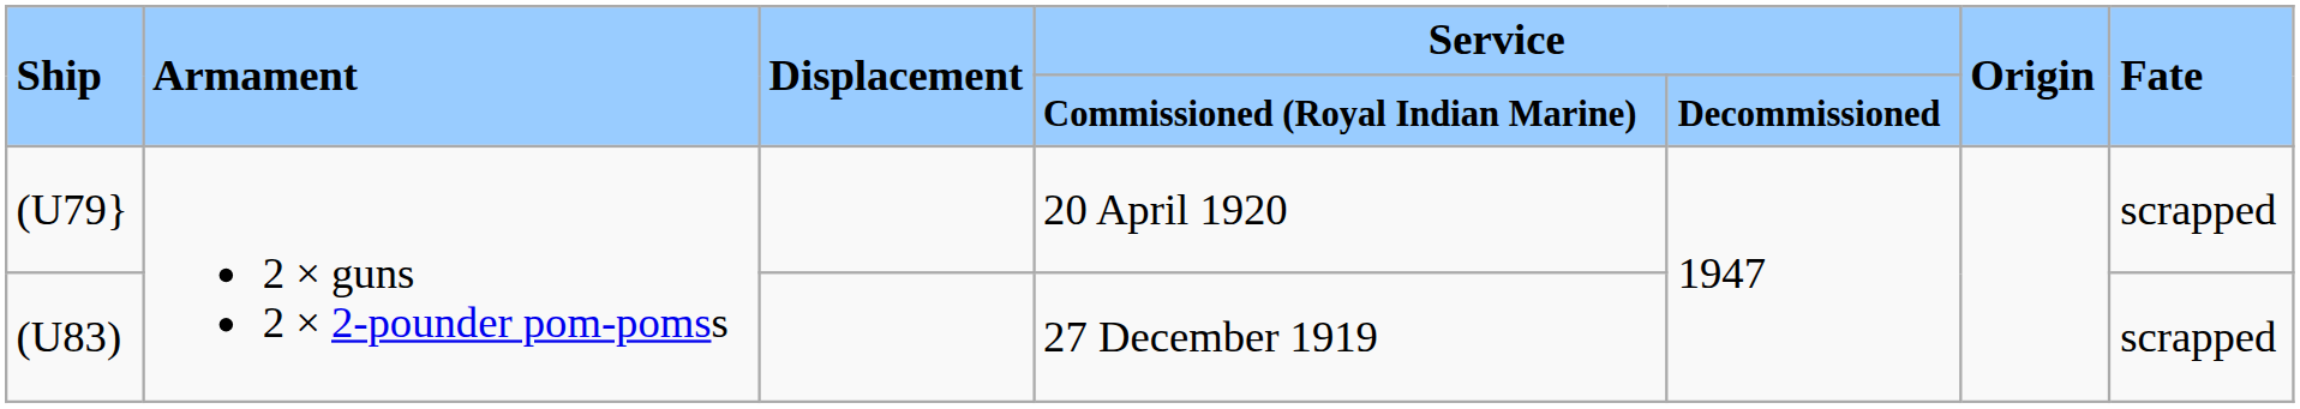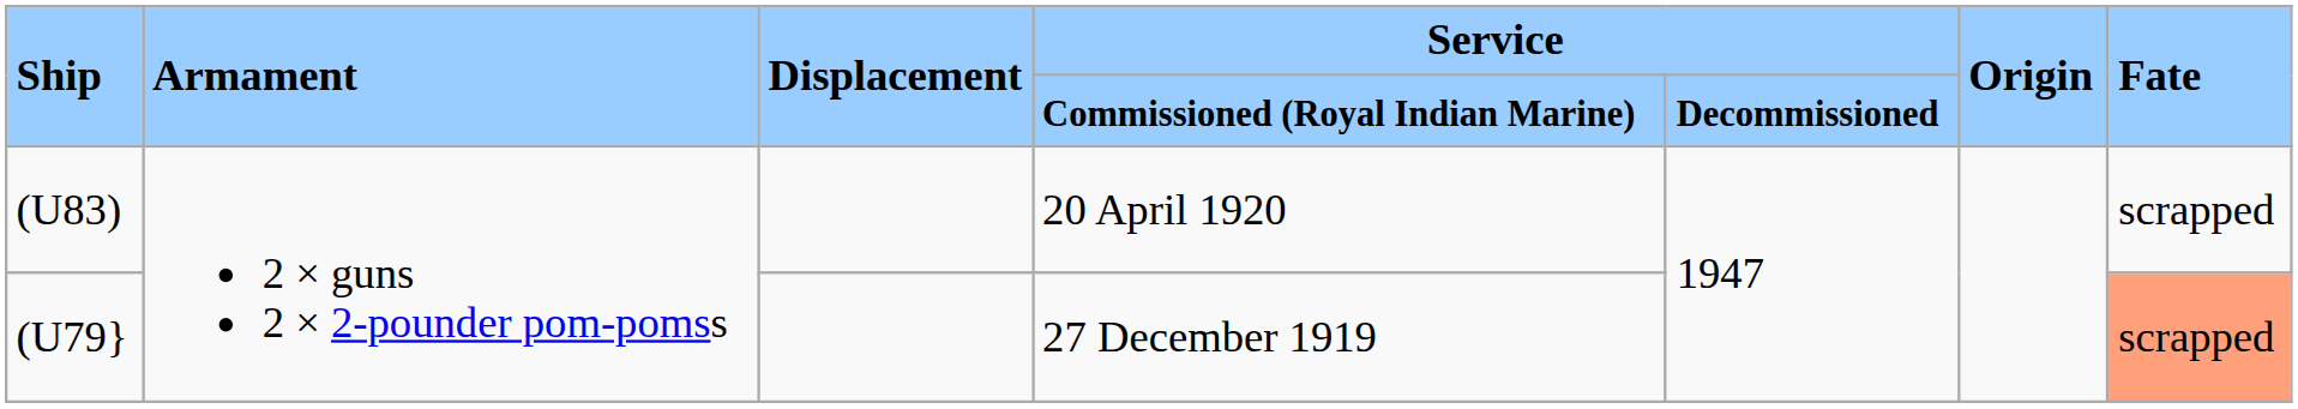20 April 1920 | Ship: (U79} -> (U83)
27 December 1919 | Ship: (U83) -> (U79}
27 December 1919 | Fate: no background -> lightsalmon background
